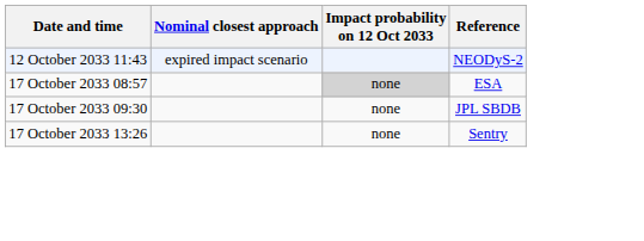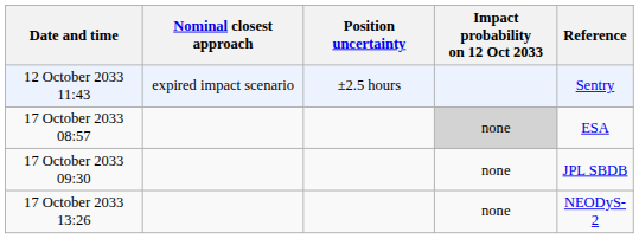+ column: Position uncertainty | ±2.5 hours
12 October 2033 11:43 | Reference: NEODyS-2 -> Sentry
17 October 2033 13:26 | Reference: Sentry -> NEODyS-2
